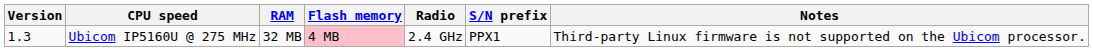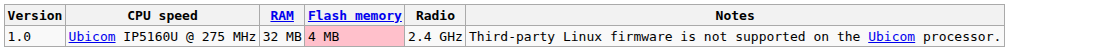- column: S/N prefix | PPX1
Ubicom IP5160U @ 275 MHz | Version: 1.3 -> 1.0
